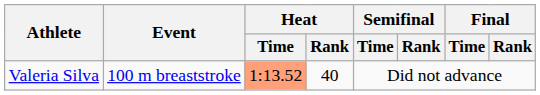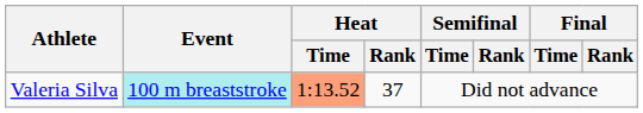Valeria Silva | Event: no background -> paleturquoise background
Valeria Silva | Heat / Rank: 40 -> 37
